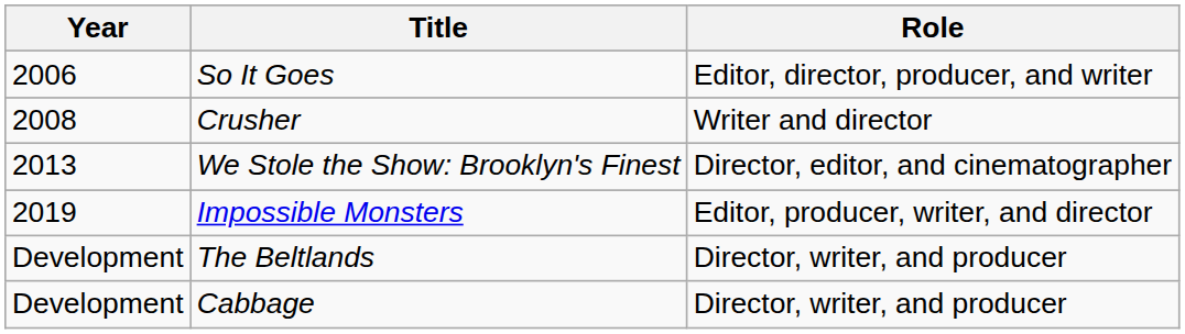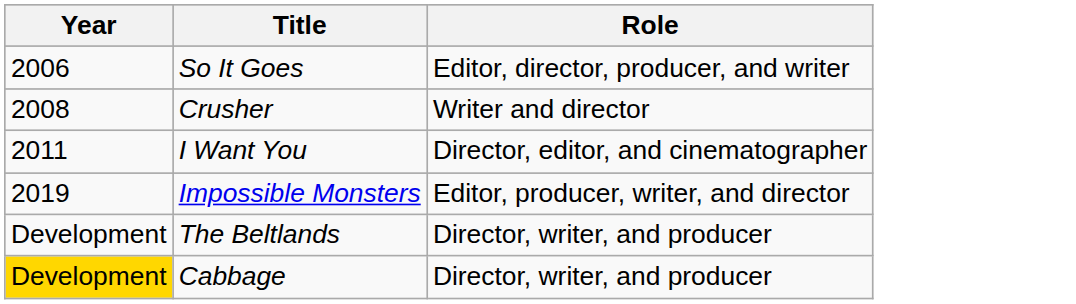+ row: 2011 | I Want You | Director, editor, and cinematographer
- row: 2013 | We Stole the Show: Brooklyn's Finest | Director, editor, and cinematographer
Cabbage | Year: no background -> gold background
